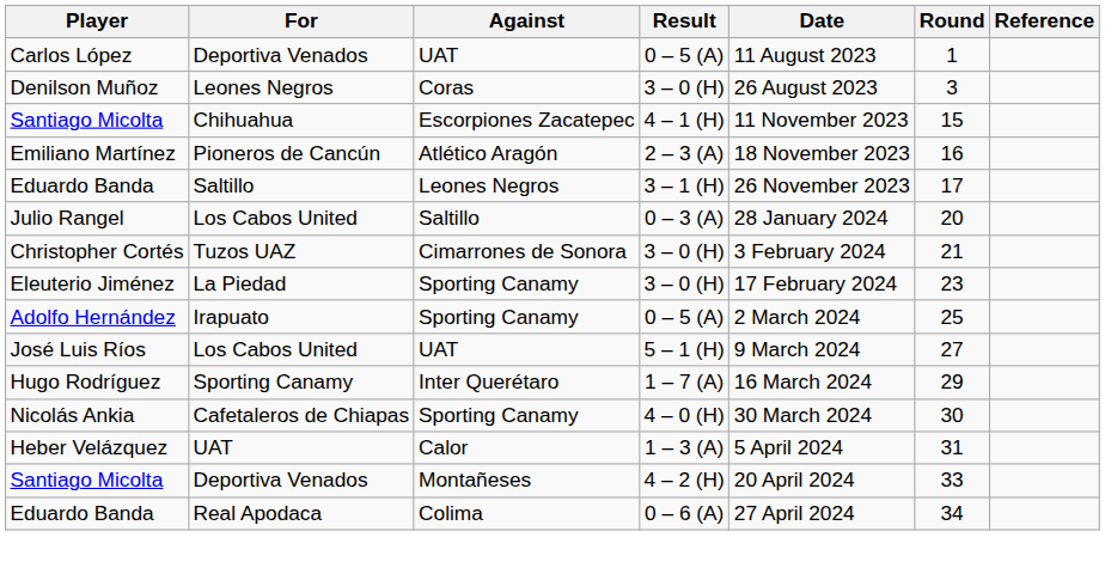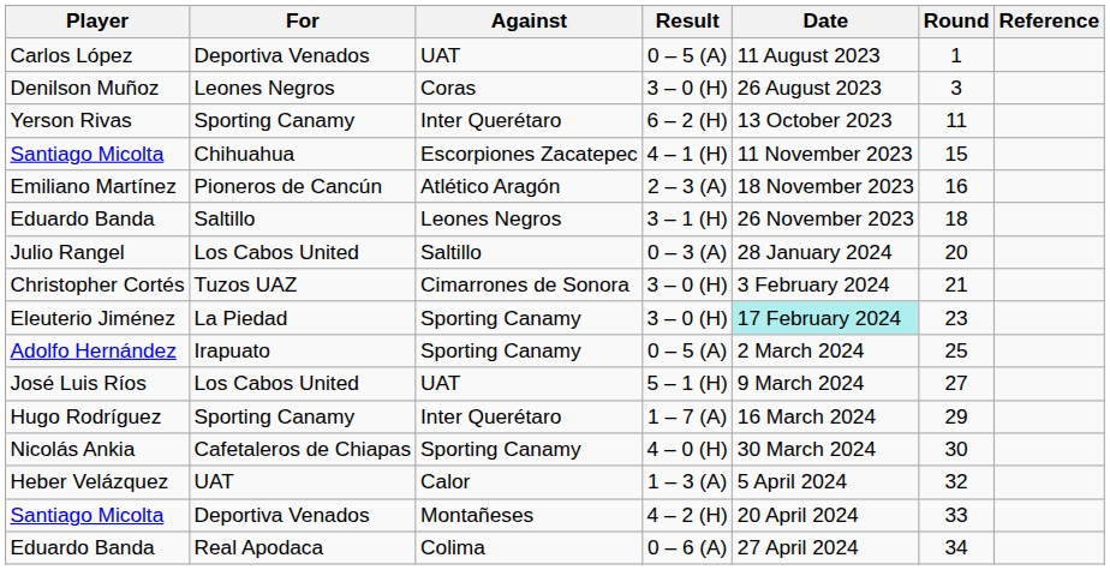+ row: Yerson Rivas | Sporting Canamy | Inter Querétaro | 6 – 2 (H) | 13 October 2023 | 11
Eduardo Banda / 3 – 1 (H) | Round: 17 -> 18
Eleuterio Jiménez | Date: no background -> paleturquoise background
Heber Velázquez | Round: 31 -> 32
